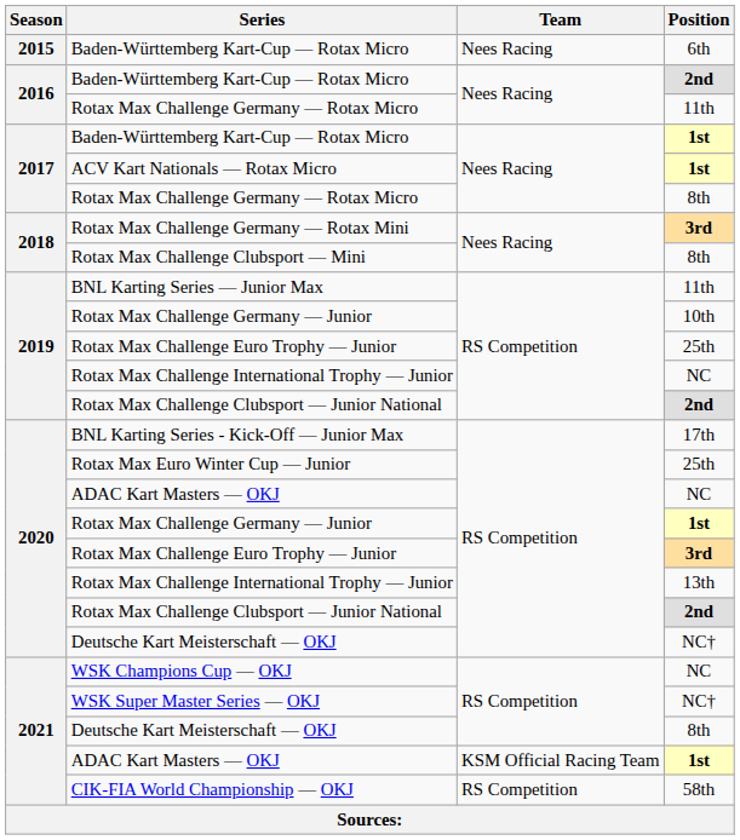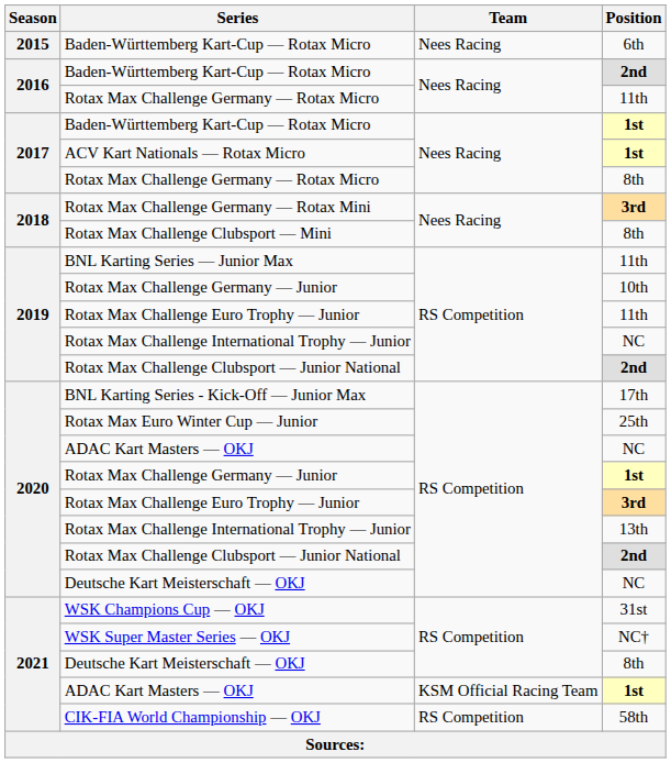2019 / Rotax Max Challenge Euro Trophy — Junior | Position: 25th -> 11th
2020 / Deutsche Kart Meisterschaft — OKJ | Position: NC† -> NC
WSK Champions Cup — OKJ | Position: NC -> 31st
